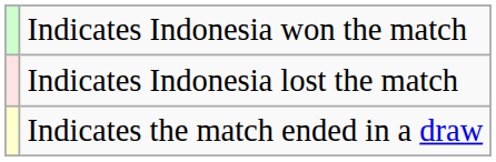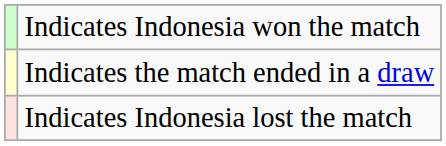rows swapped: Indicates the match ended in a draw <-> Indicates Indonesia lost the match
